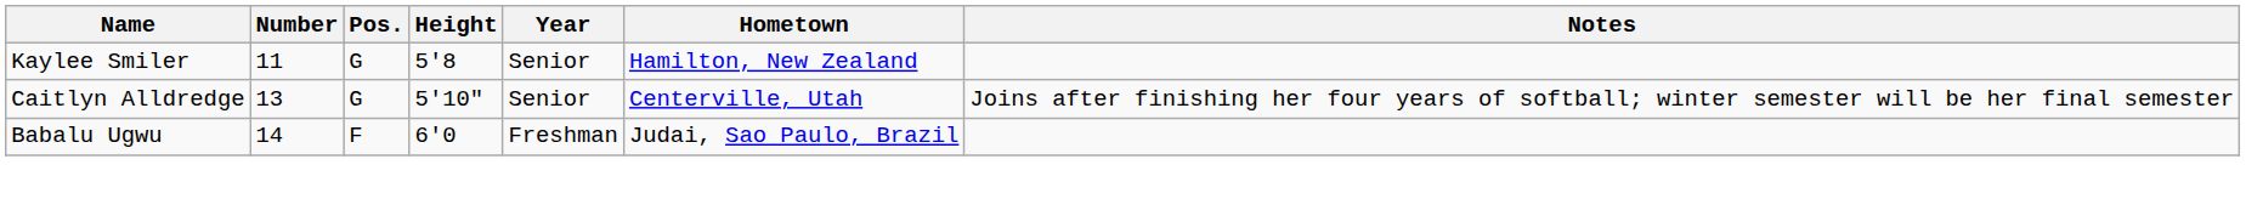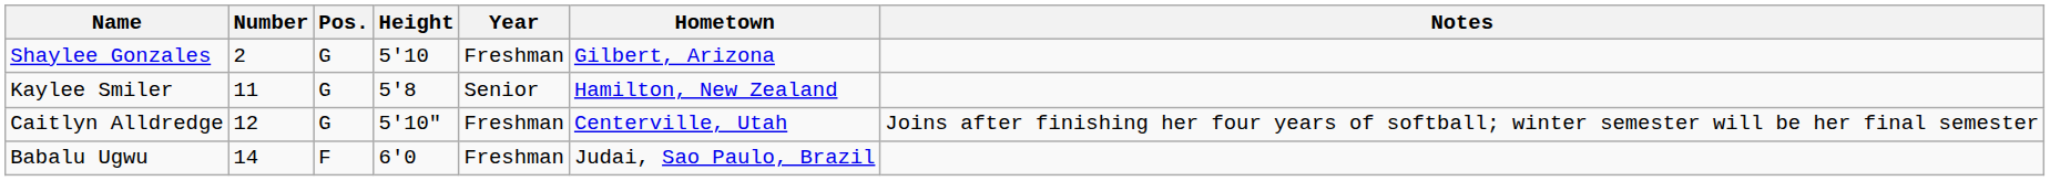+ row: Shaylee Gonzales | 2 | G | 5'10 | Freshman | Gilbert, Arizona
Caitlyn Alldredge | Number: 13 -> 12
Caitlyn Alldredge | Year: Senior -> Freshman
